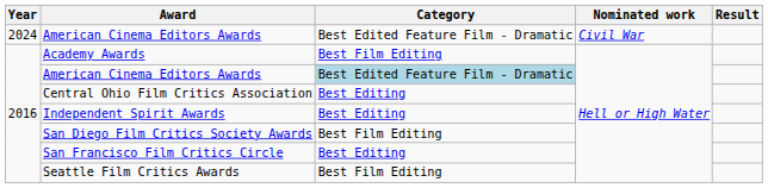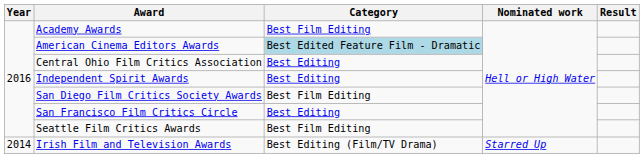- row: 2024 | American Cinema Editors Awards | Best Edited Feature Film - Dramatic | Civil War
+ row: 2014 | Irish Film and Television Awards | Best Editing (Film/TV Drama) | Starred Up
